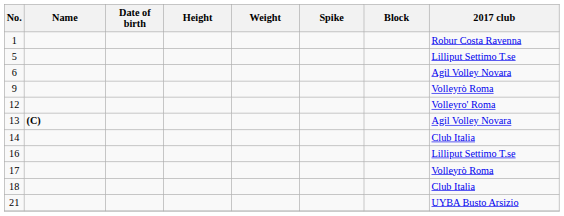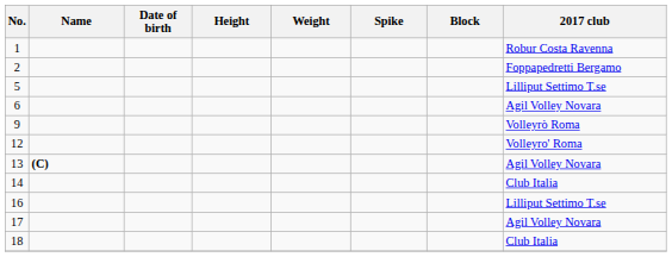+ row: 2 | Foppapedretti Bergamo
17 | 2017 club: Volleyrò Roma -> Agil Volley Novara
- row: 21 | UYBA Busto Arsizio
